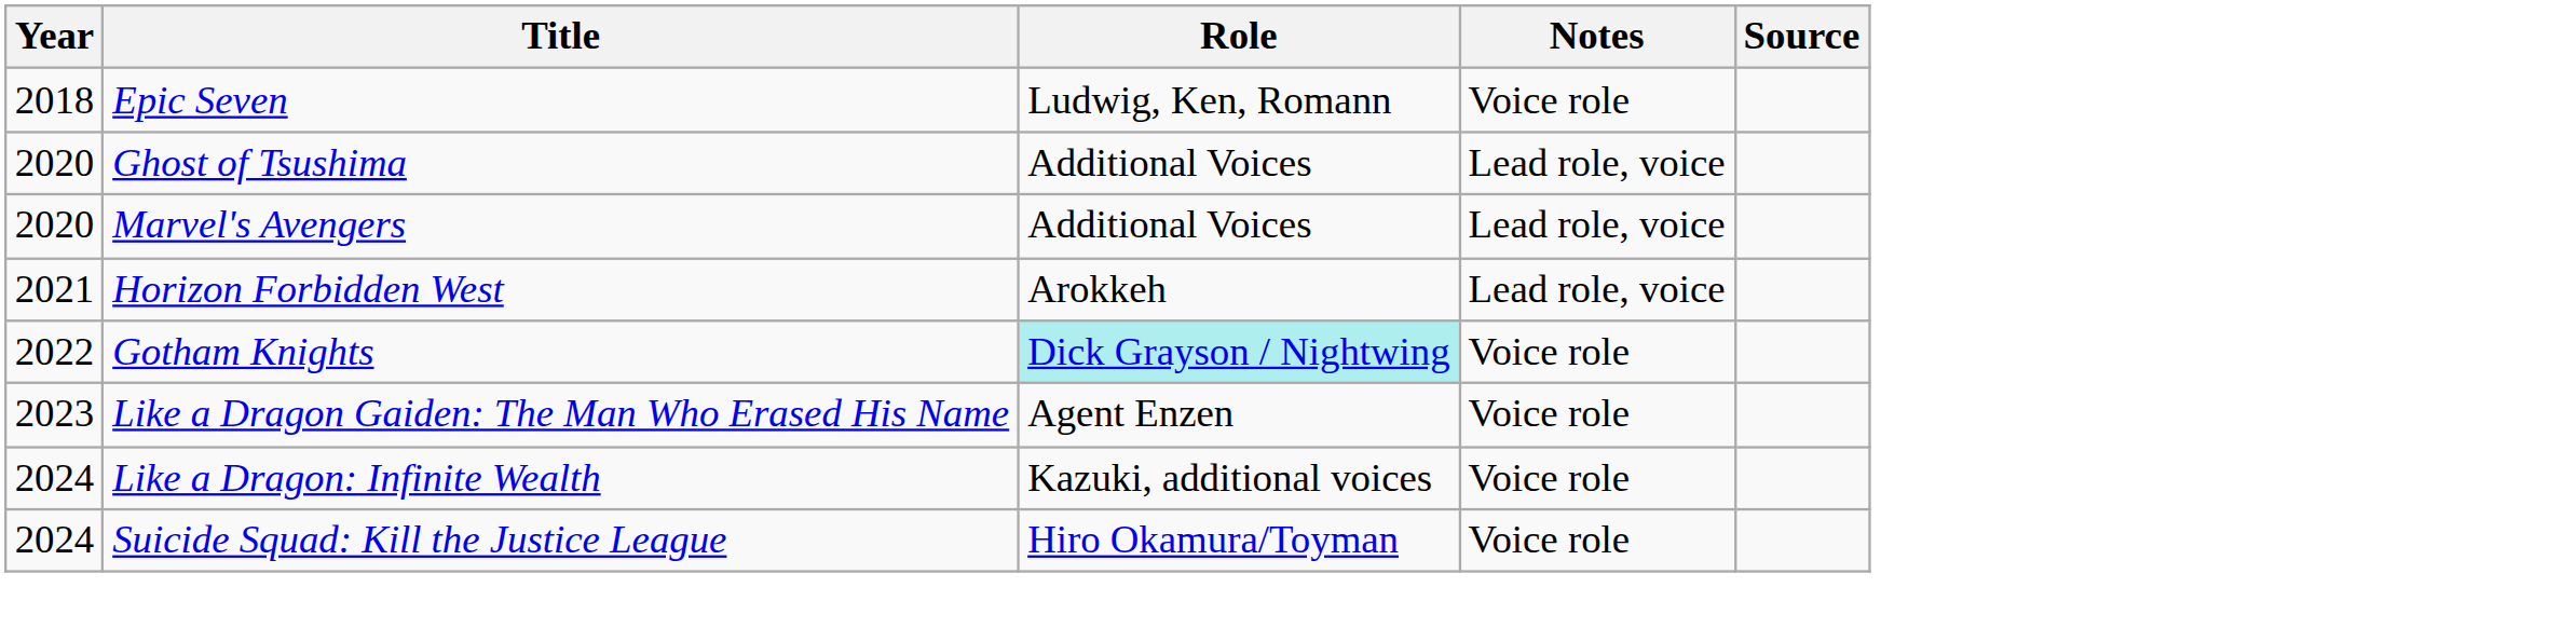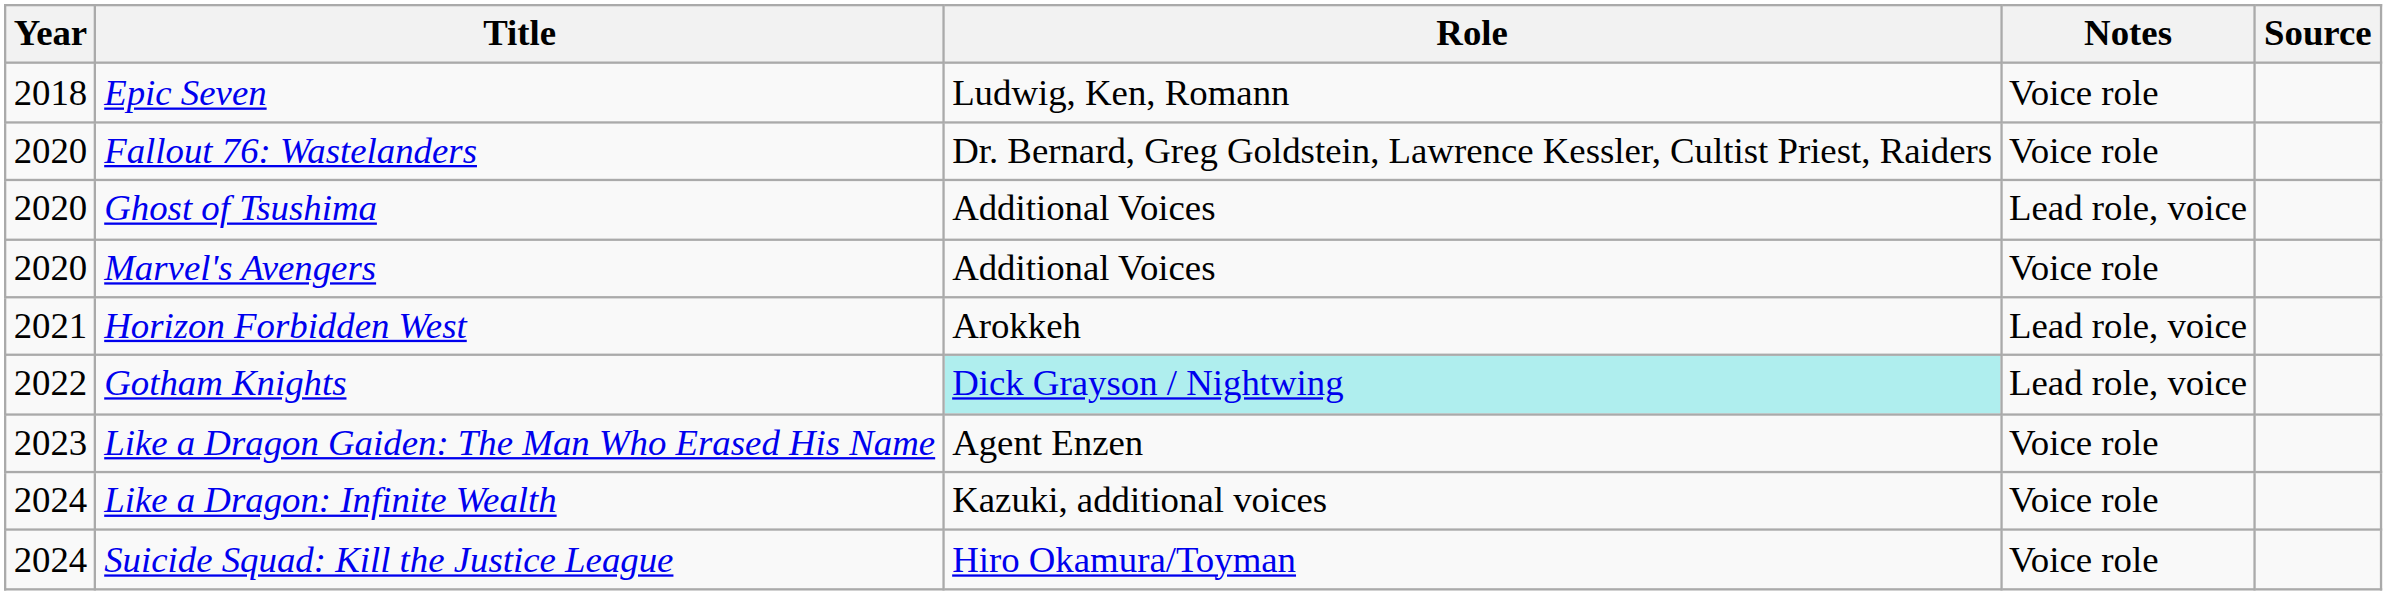+ row: 2020 | Fallout 76: Wastelanders | Dr. Bernard, Greg Goldstein, Lawrence Kessler, Cultist Priest, Raiders | Voice role
Marvel's Avengers | Notes: Lead role, voice -> Voice role
Gotham Knights | Notes: Voice role -> Lead role, voice
